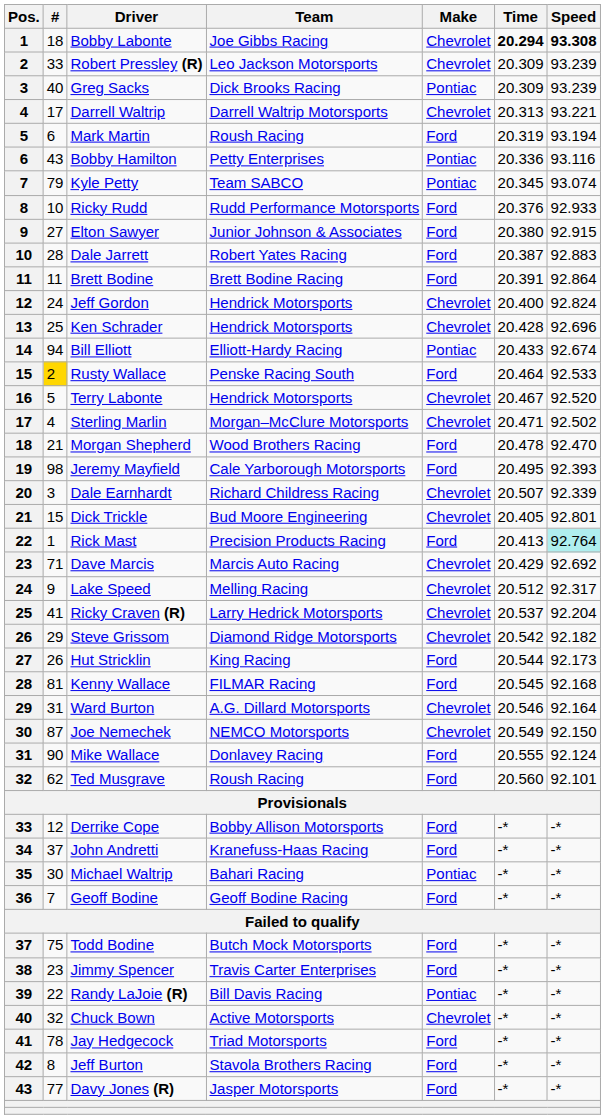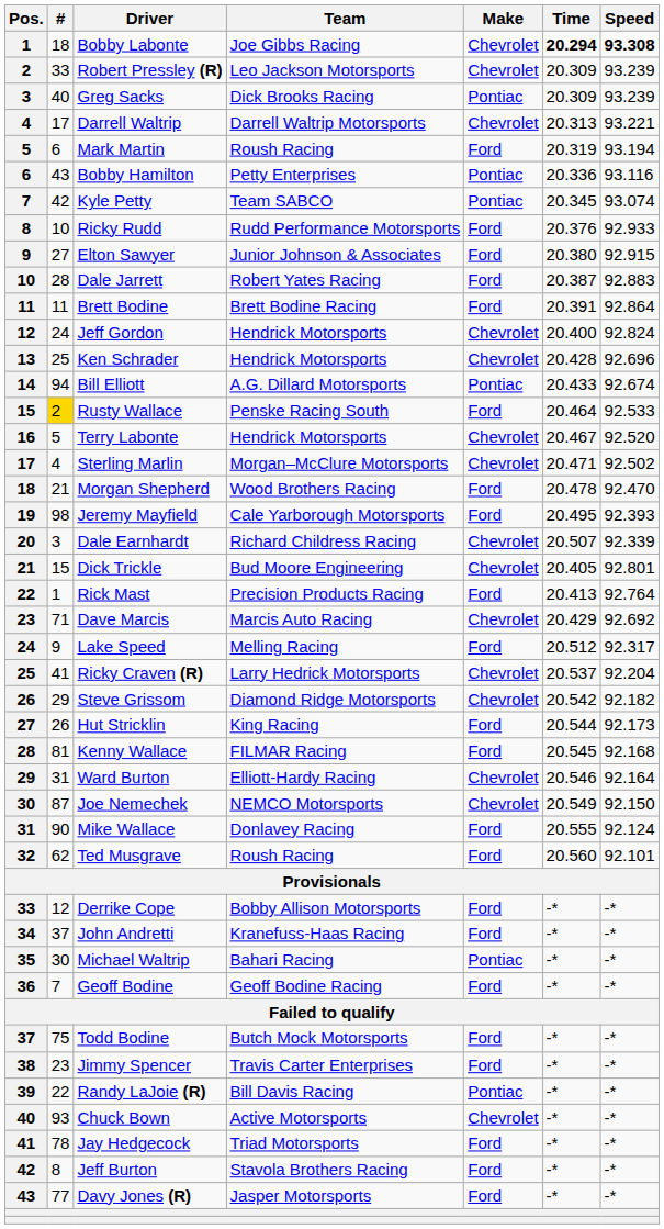Kyle Petty | #: 79 -> 42
Bill Elliott | Team: Elliott-Hardy Racing -> A.G. Dillard Motorsports
Rick Mast | Speed: paleturquoise background -> no background
Lake Speed | Make: Chevrolet -> Ford
Ward Burton | Team: A.G. Dillard Motorsports -> Elliott-Hardy Racing
Chuck Bown | #: 32 -> 93
